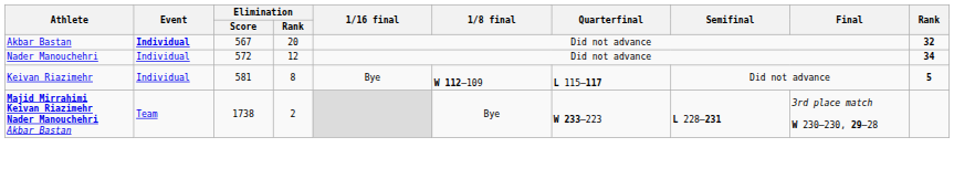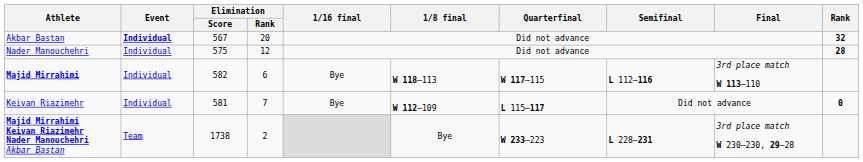Nader Manouchehri | Elimination / Score: 572 -> 575
Nader Manouchehri | Rank: 34 -> 28
+ row: Majid Mirrahimi | Individual | 582 | 6 | Bye | W 118–113 | W 117–115 | L 112–116 | 3rd place match W 113–110
Keivan Riazimehr | Elimination / Rank: 8 -> 7
Keivan Riazimehr | Rank: 5 -> 0
